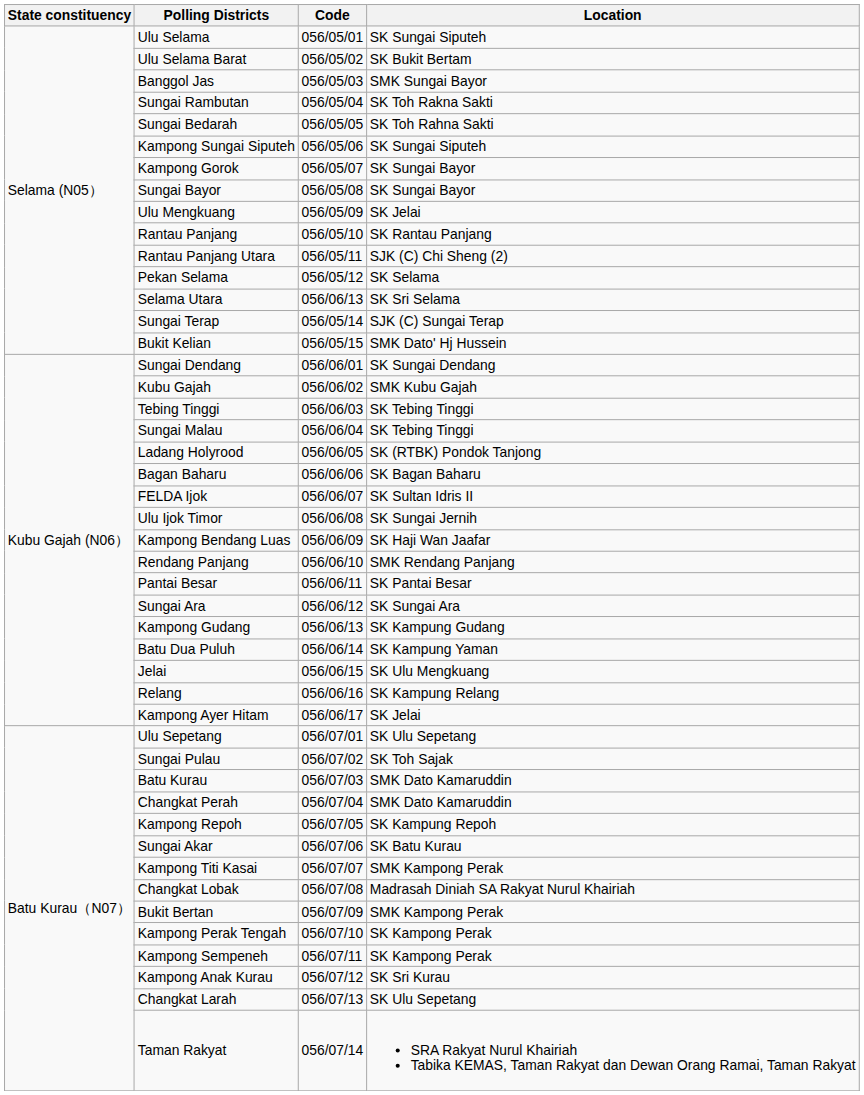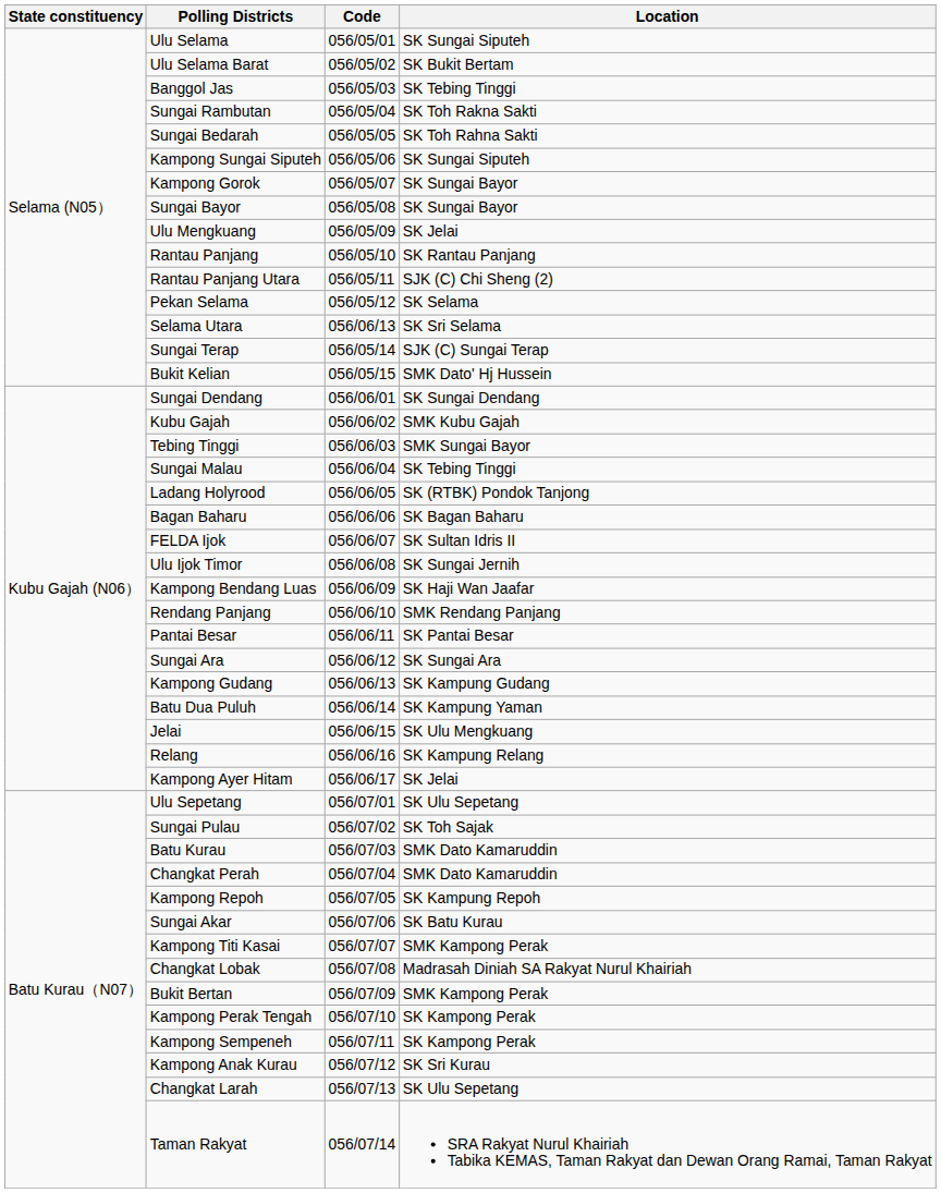Banggol Jas | Location: SMK Sungai Bayor -> SK Tebing Tinggi
Tebing Tinggi | Location: SK Tebing Tinggi -> SMK Sungai Bayor
